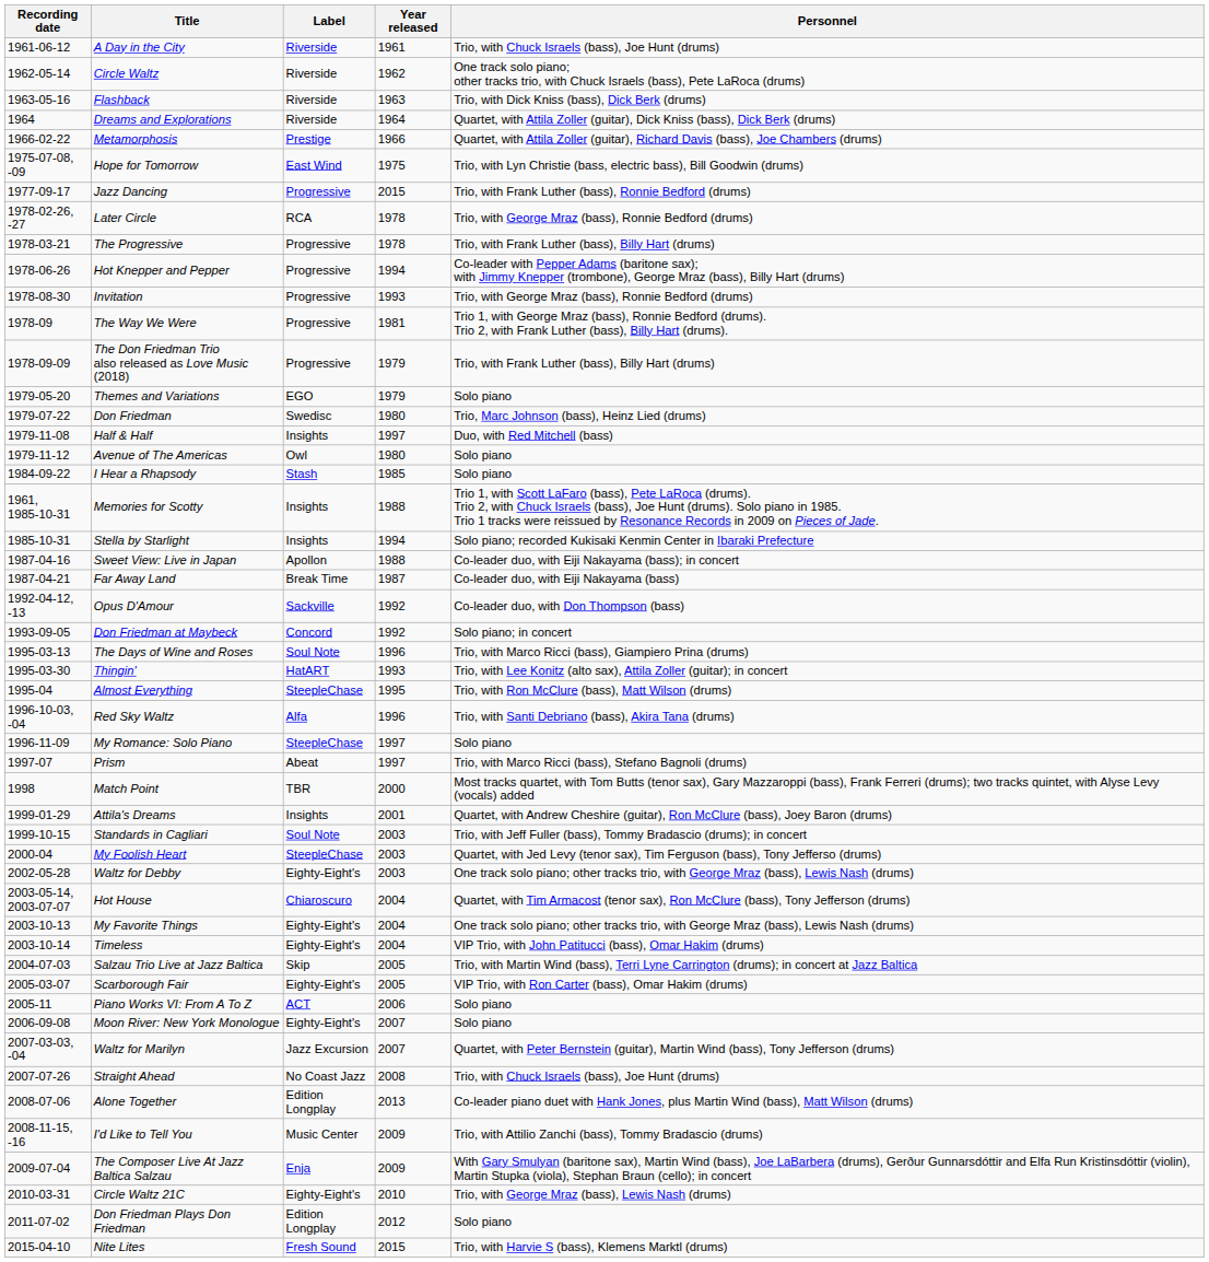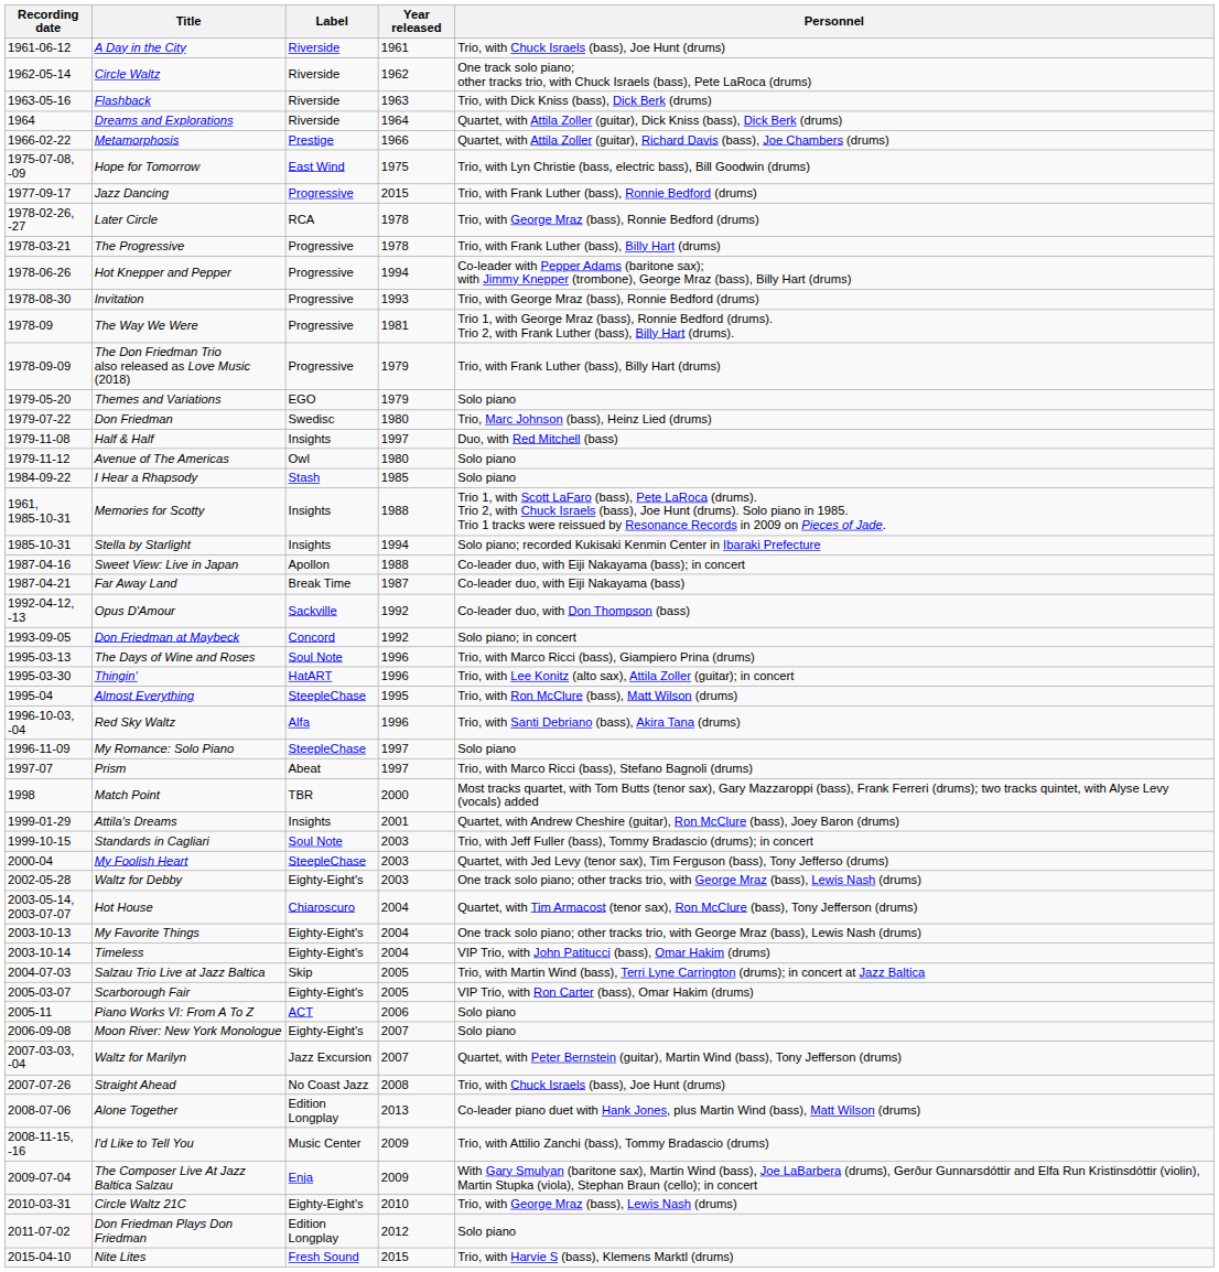Thingin' | Year released: 1993 -> 1996
